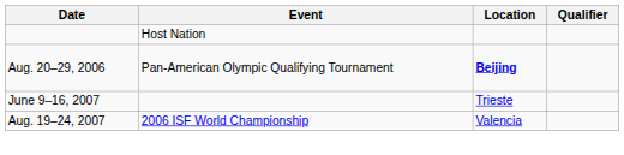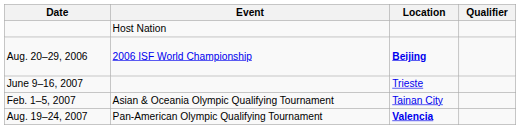Aug. 20–29, 2006 | Event: Pan-American Olympic Qualifying Tournament -> 2006 ISF World Championship
+ row: Feb. 1–5, 2007 | Asian & Oceania Olympic Qualifying Tournament | Tainan City
Aug. 19–24, 2007 | Event: 2006 ISF World Championship -> Pan-American Olympic Qualifying Tournament
Aug. 19–24, 2007 | Location: normal -> bold
